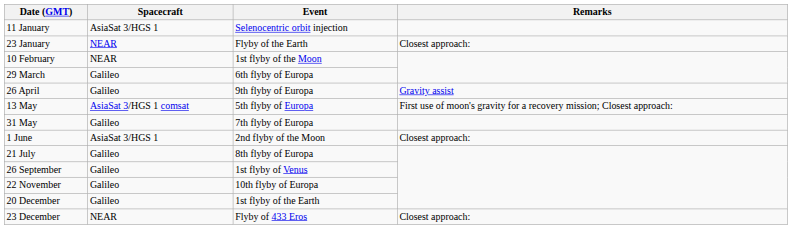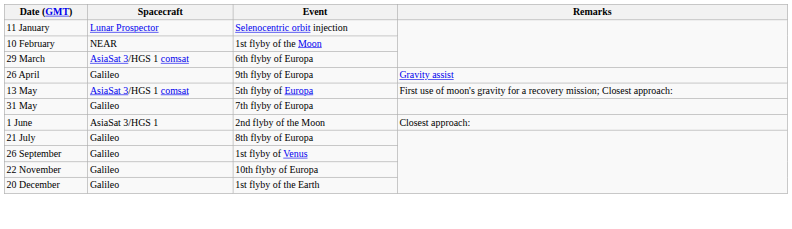11 January | Spacecraft: AsiaSat 3/HGS 1 -> Lunar Prospector
- row: 23 January | NEAR | Flyby of the Earth | Closest approach:
29 March | Spacecraft: Galileo -> AsiaSat 3/HGS 1 comsat
- row: 23 December | NEAR | Flyby of 433 Eros | Closest approach:
